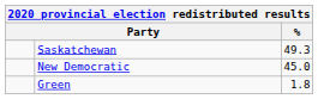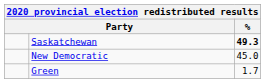Saskatchewan | %: normal -> bold
Green | %: 1.8 -> 1.7
